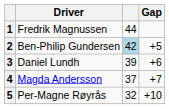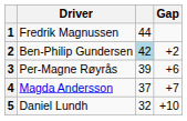2 | Gap: +5 -> +2
3 | Driver: Daniel Lundh -> Per-Magne Røyrås
5 | Driver: Per-Magne Røyrås -> Daniel Lundh
